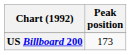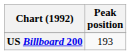US Billboard 200 | Peak position: 173 -> 193
